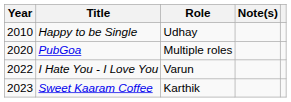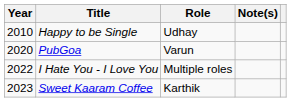PubGoa | Role: Multiple roles -> Varun
I Hate You - I Love You | Role: Varun -> Multiple roles
